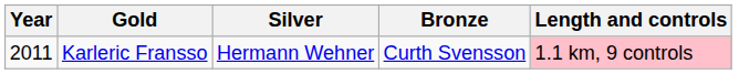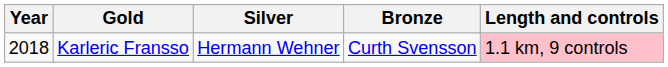Karleric Fransso | Year: 2011 -> 2018
